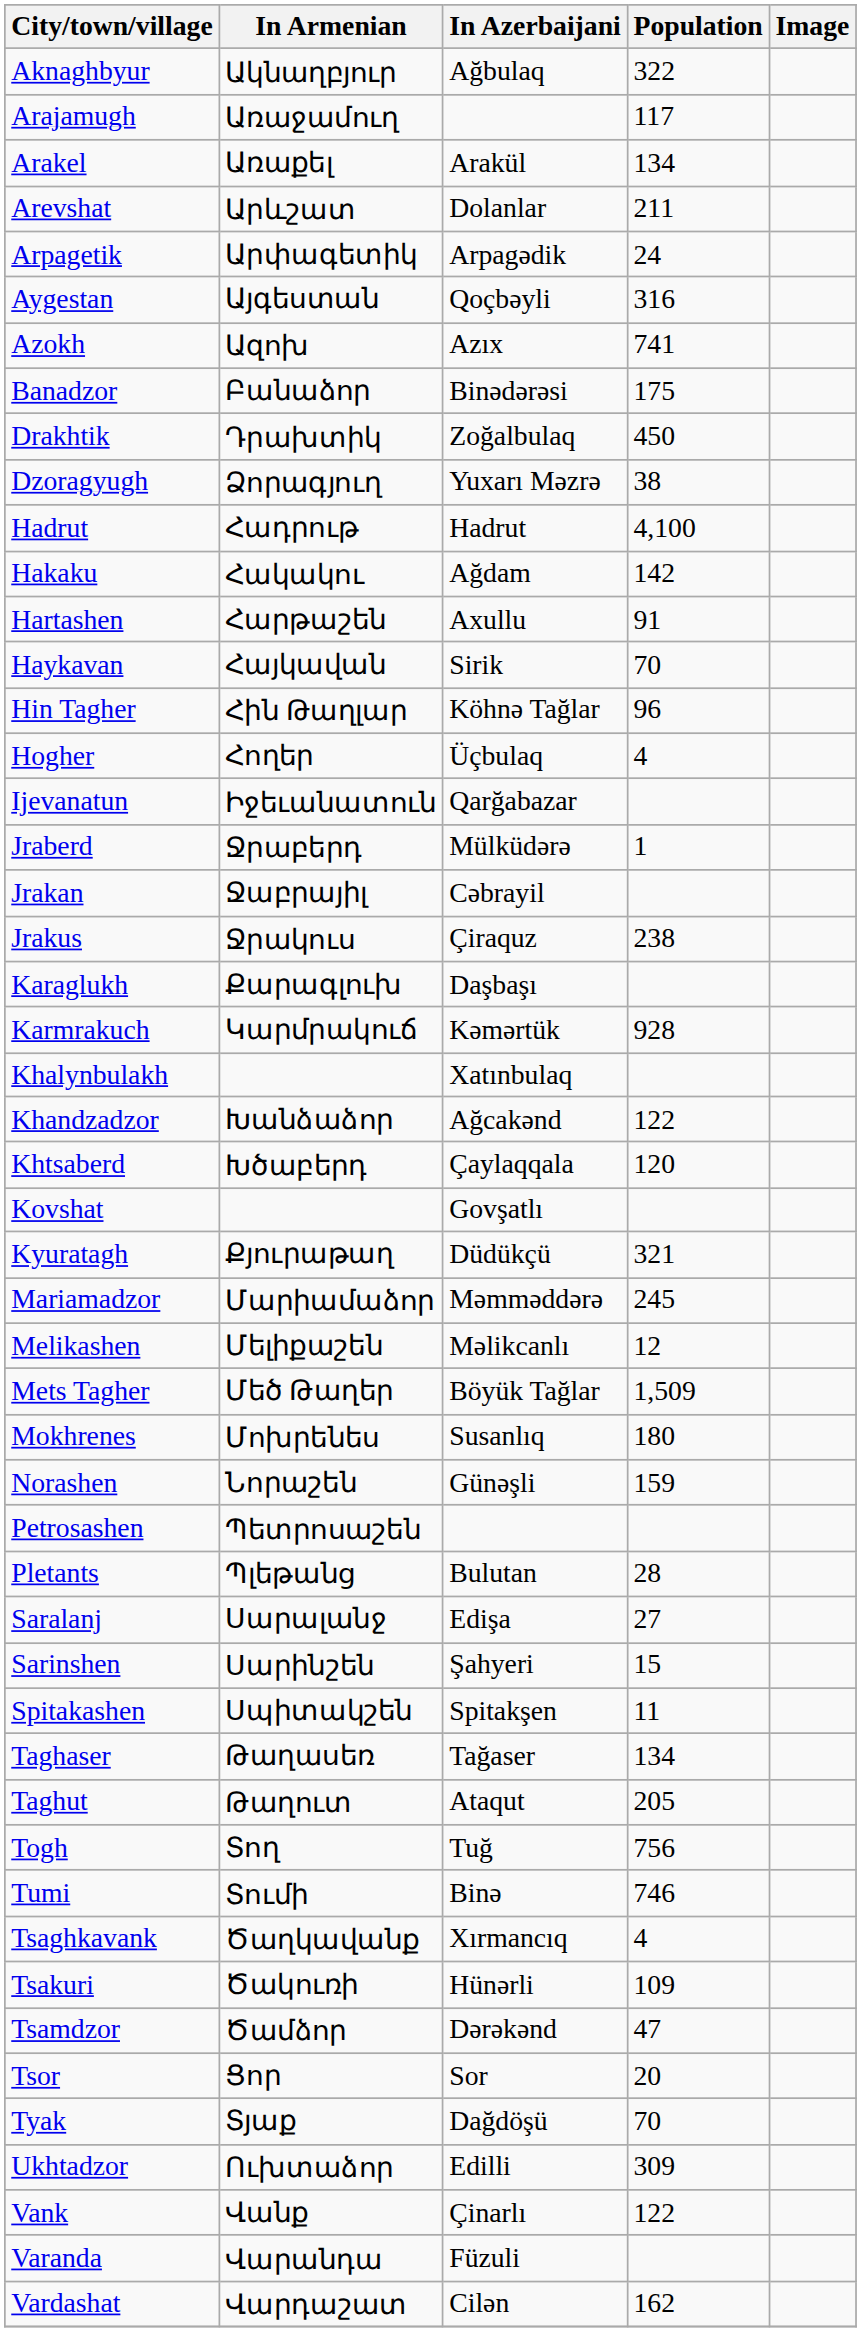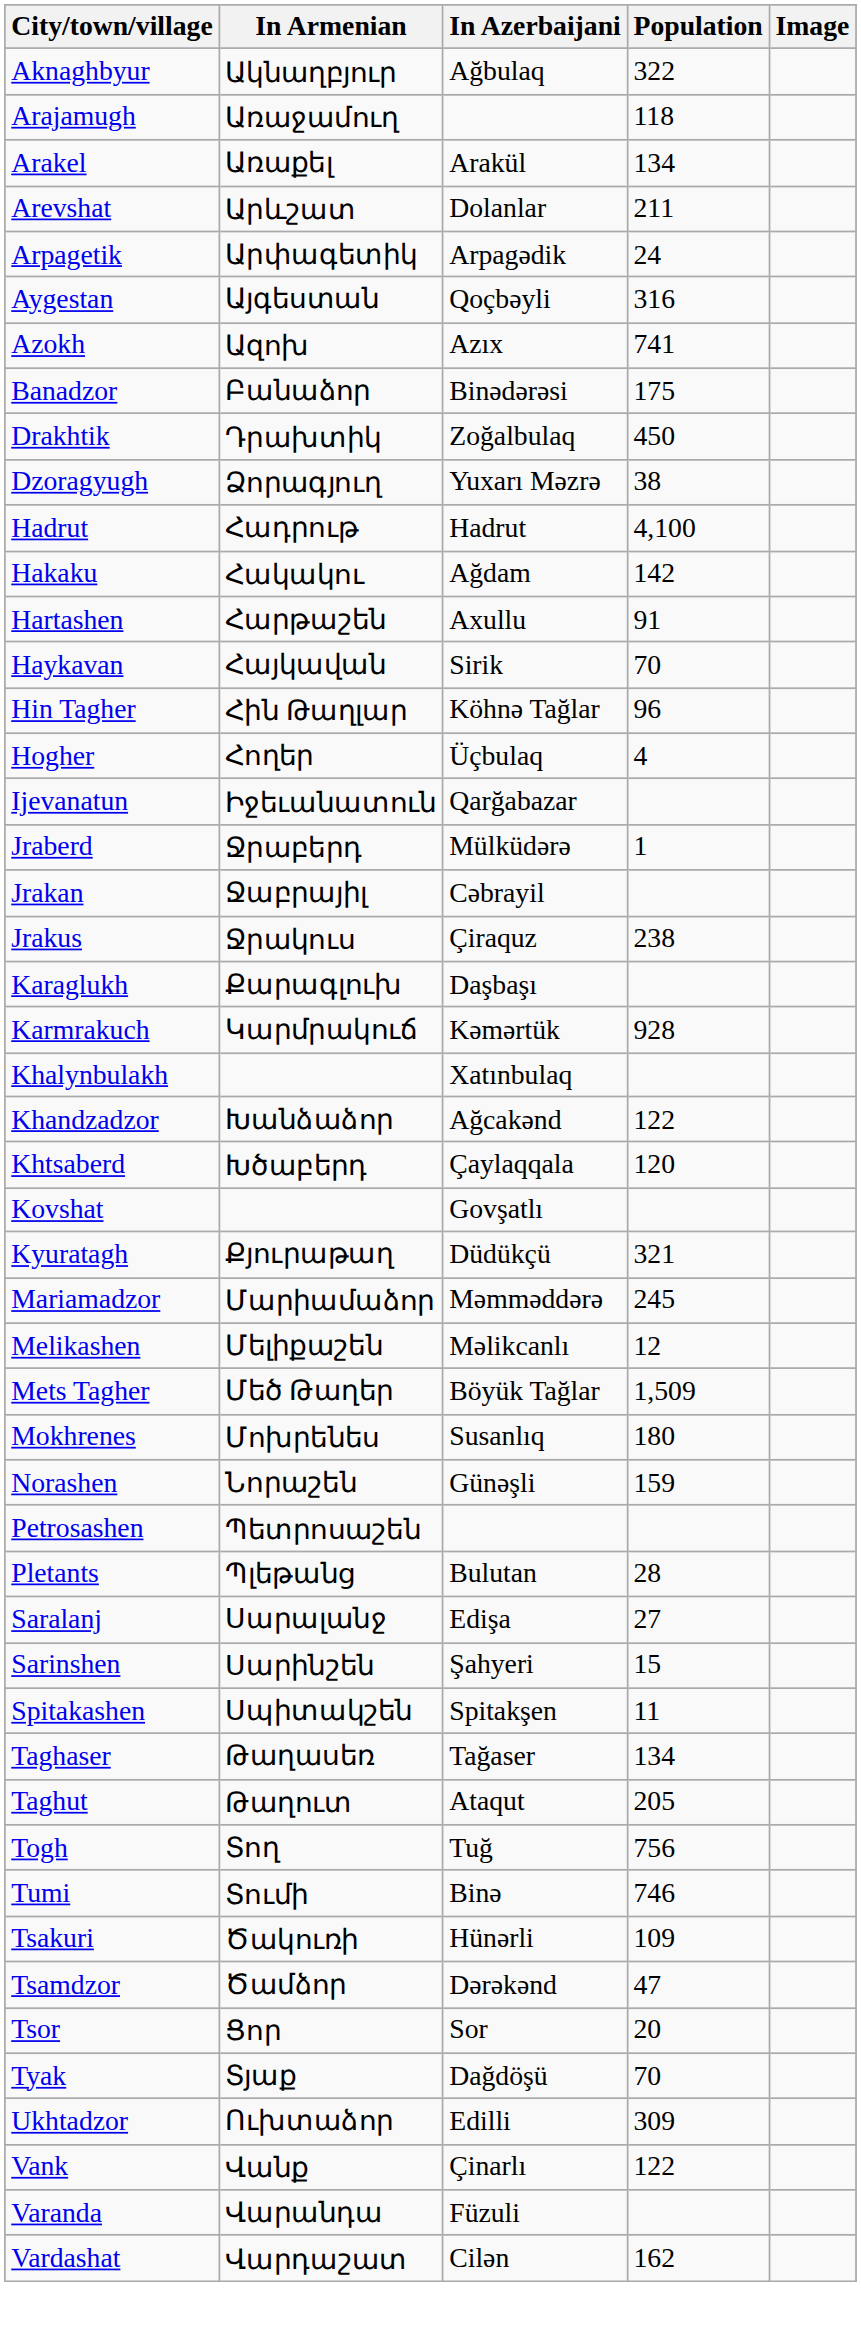Arajamugh | Population: 117 -> 118
- row: Tsaghkavank | Ծաղկավանք | Xırmancıq | 4
